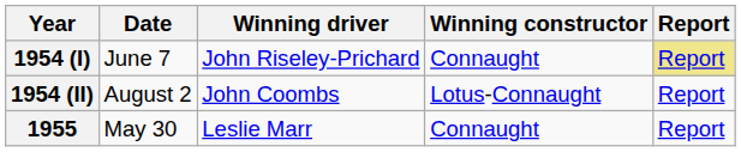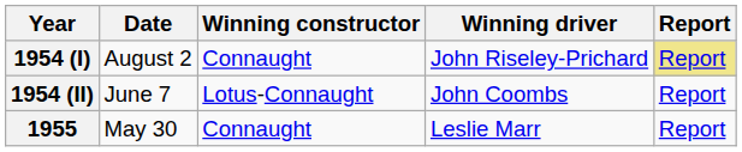columns swapped: Winning driver <-> Winning constructor
1954 (I) | Date: June 7 -> August 2
1954 (II) | Date: August 2 -> June 7
